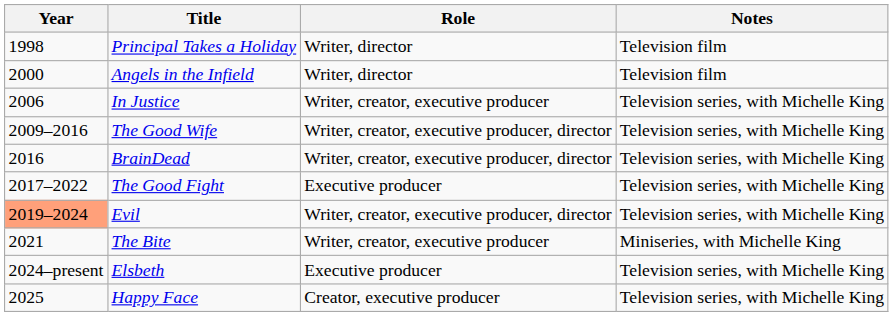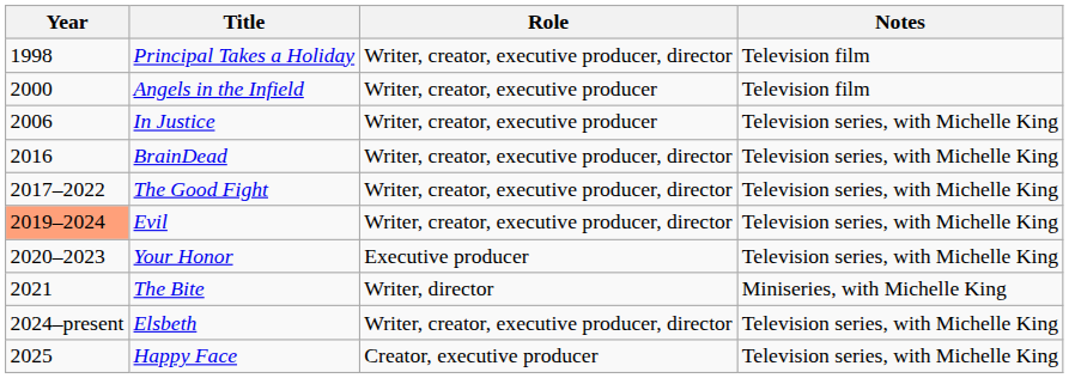Principal Takes a Holiday | Role: Writer, director -> Writer, creator, executive producer, director
Angels in the Infield | Role: Writer, director -> Writer, creator, executive producer
- row: 2009–2016 | The Good Wife | Writer, creator, executive producer, director | Television series, with Michelle King
The Good Fight | Role: Executive producer -> Writer, creator, executive producer, director
+ row: 2020–2023 | Your Honor | Executive producer | Television series, with Michelle King
The Bite | Role: Writer, creator, executive producer -> Writer, director
Elsbeth | Role: Executive producer -> Writer, creator, executive producer, director
